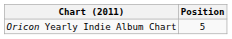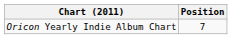Oricon Yearly Indie Album Chart | Position: 5 -> 7
